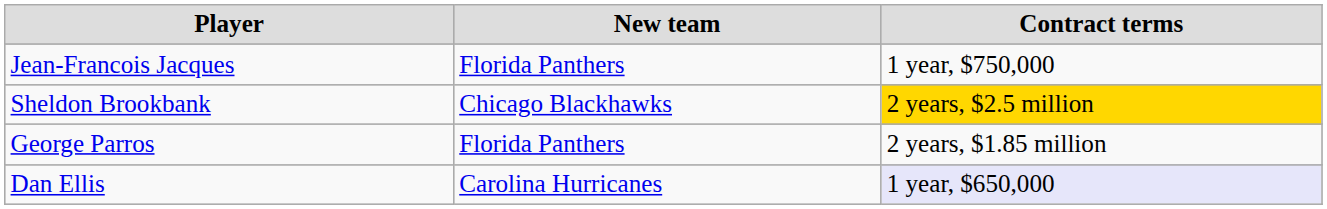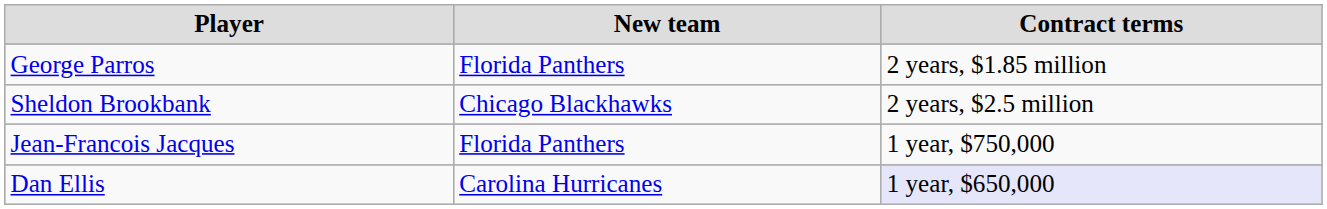rows swapped: George Parros <-> Jean-Francois Jacques
Sheldon Brookbank | Contract terms: gold background -> no background
